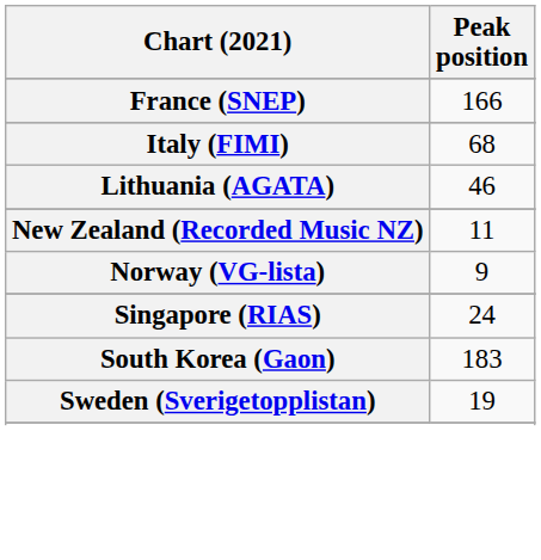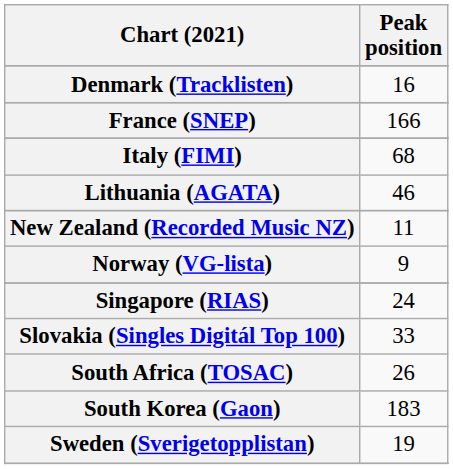+ row: Denmark (Tracklisten) | 16
+ row: Slovakia (Singles Digitál Top 100) | 33
+ row: South Africa (TOSAC) | 26
